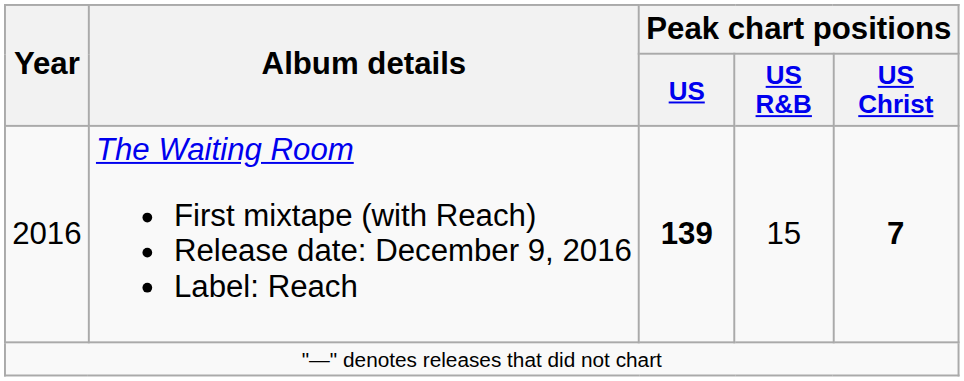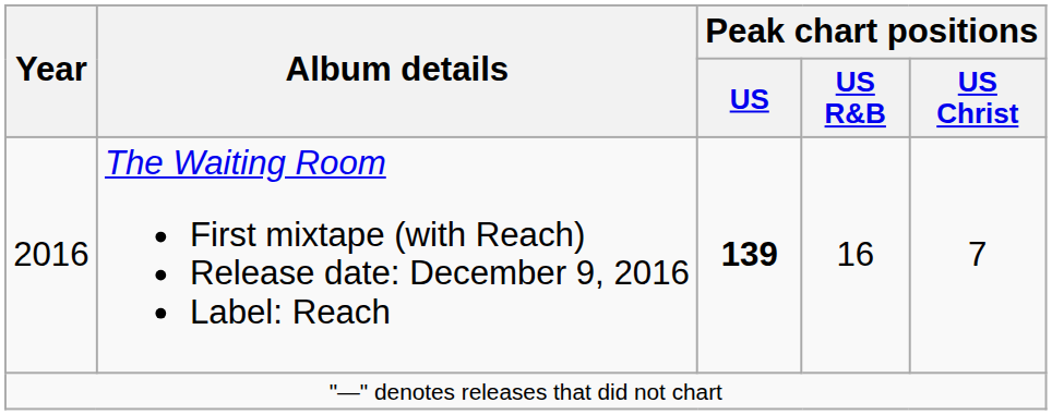2016 | Peak chart positions / US R&B: 15 -> 16
2016 | Peak chart positions / US Christ: bold -> normal
